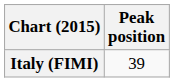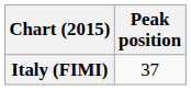Italy (FIMI) | Peak position: 39 -> 37
